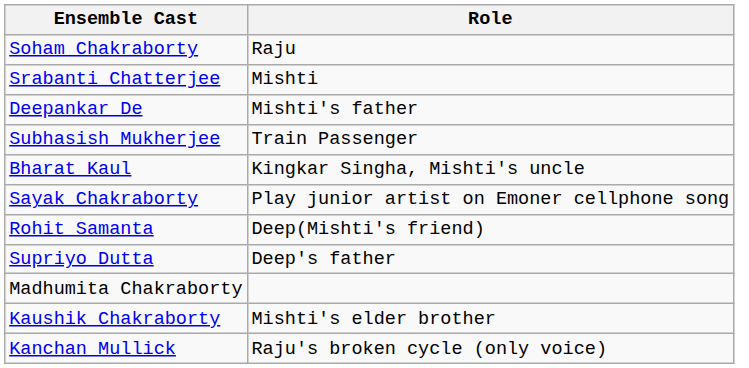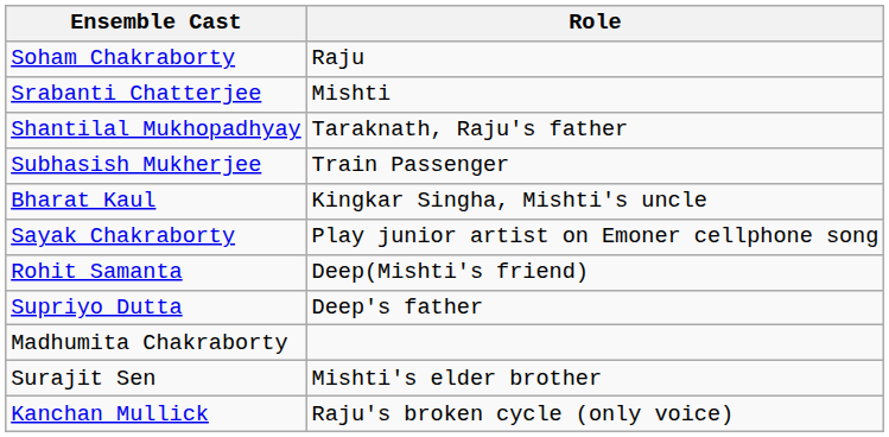- row: Deepankar De | Mishti's father
+ row: Shantilal Mukhopadhyay | Taraknath, Raju's father
+ row: Surajit Sen | Mishti's elder brother
- row: Kaushik Chakraborty | Mishti's elder brother
